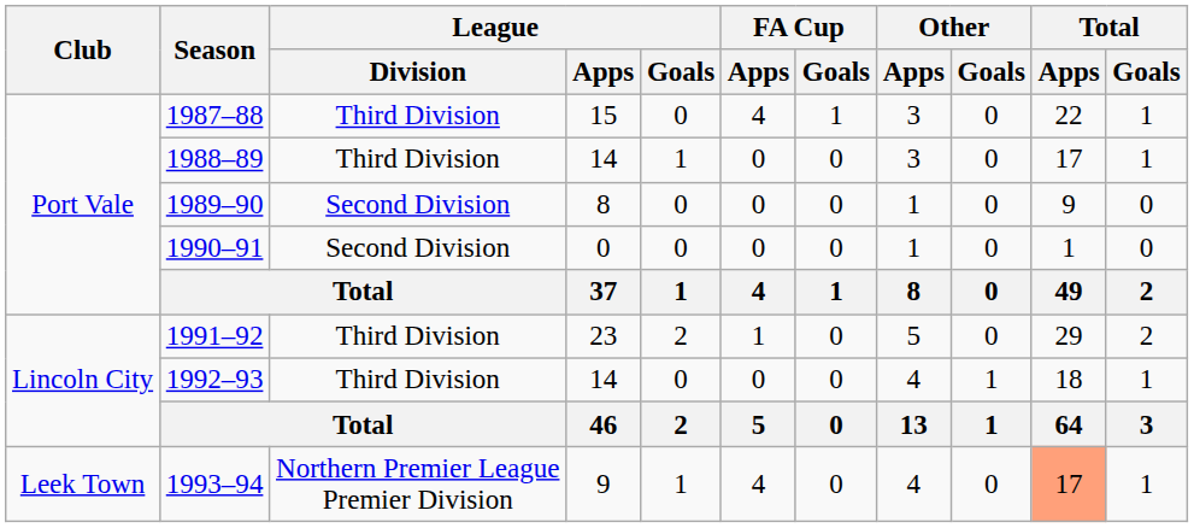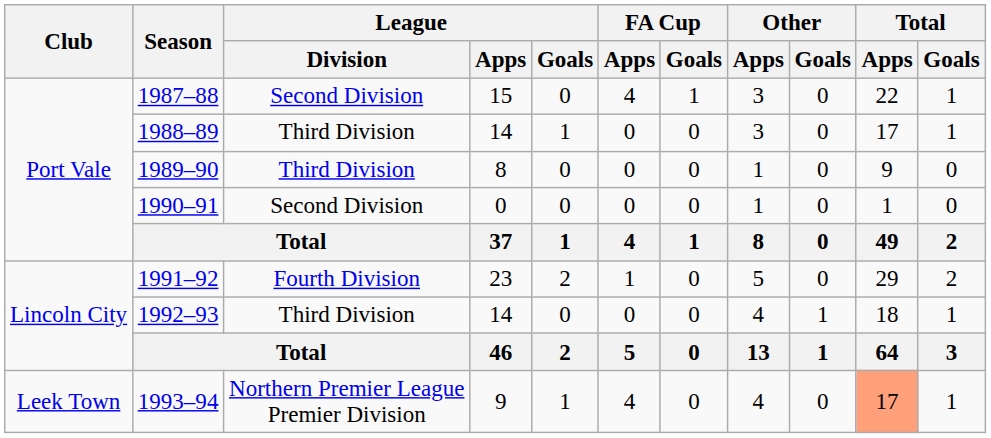1987–88 | League / Division: Third Division -> Second Division
1989–90 | League / Division: Second Division -> Third Division
1991–92 | League / Division: Third Division -> Fourth Division
